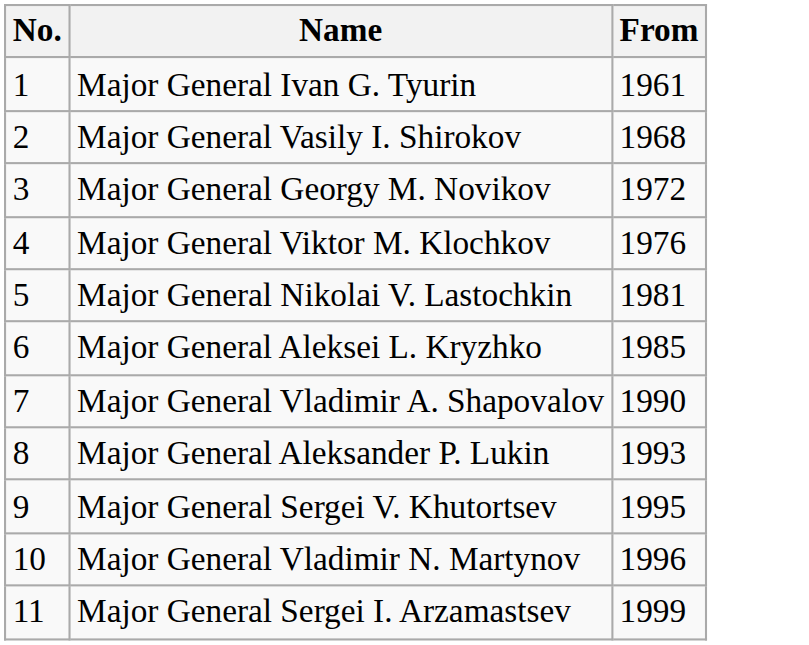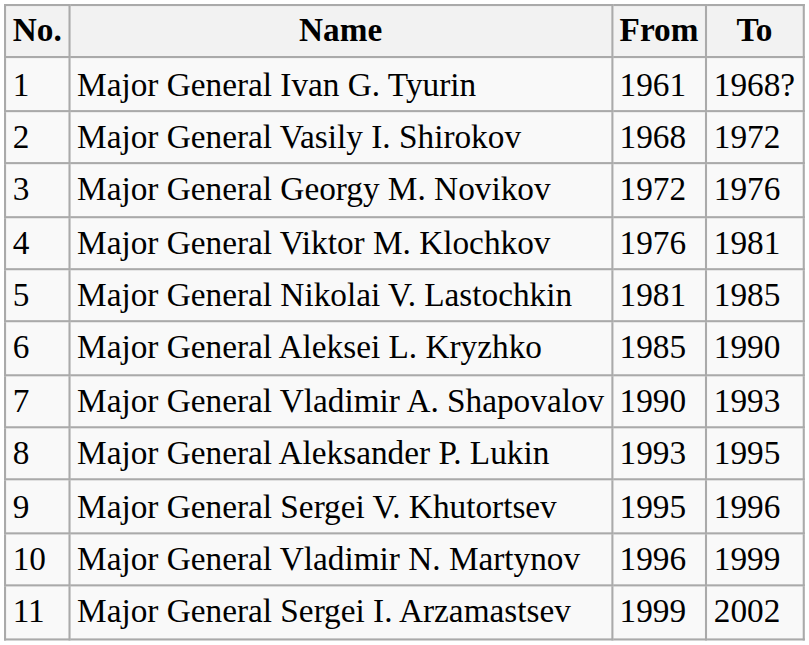+ column: To | 1968? | 1972 | 1976 | 1981 | 1985 | 1990 | 1993 | 1995 | 1996 | 1999 | 2002
